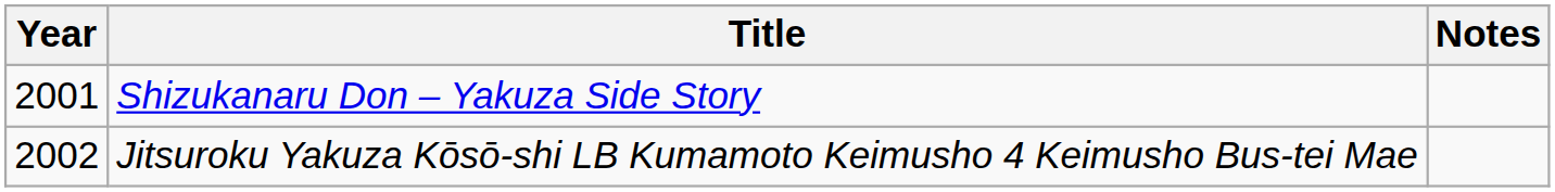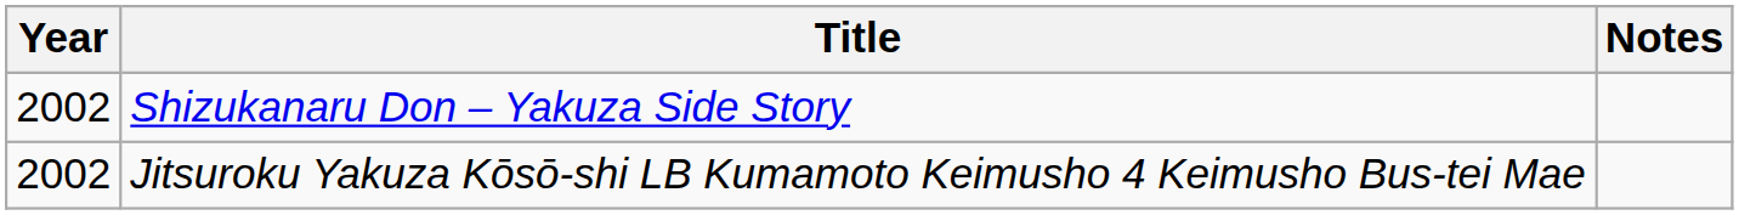Shizukanaru Don – Yakuza Side Story | Year: 2001 -> 2002
